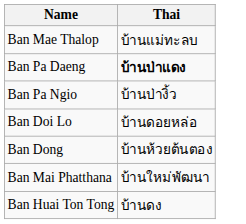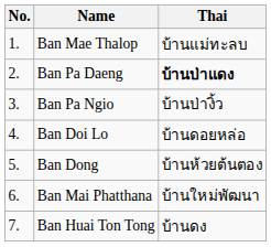+ column: No. | 1. | 2. | 3. | 4. | 5. | 6. | 7.
